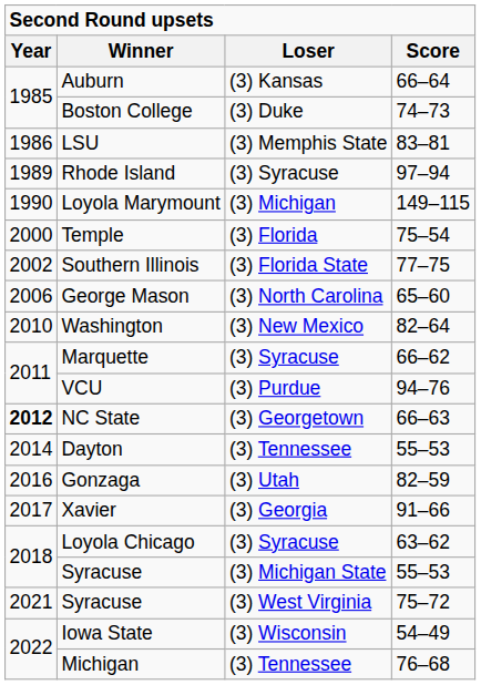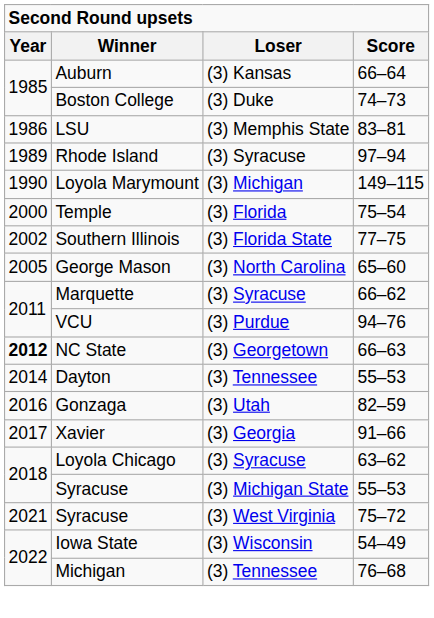George Mason | Year: 2006 -> 2005
- row: 2010 | Washington | (3) New Mexico | 82–64
